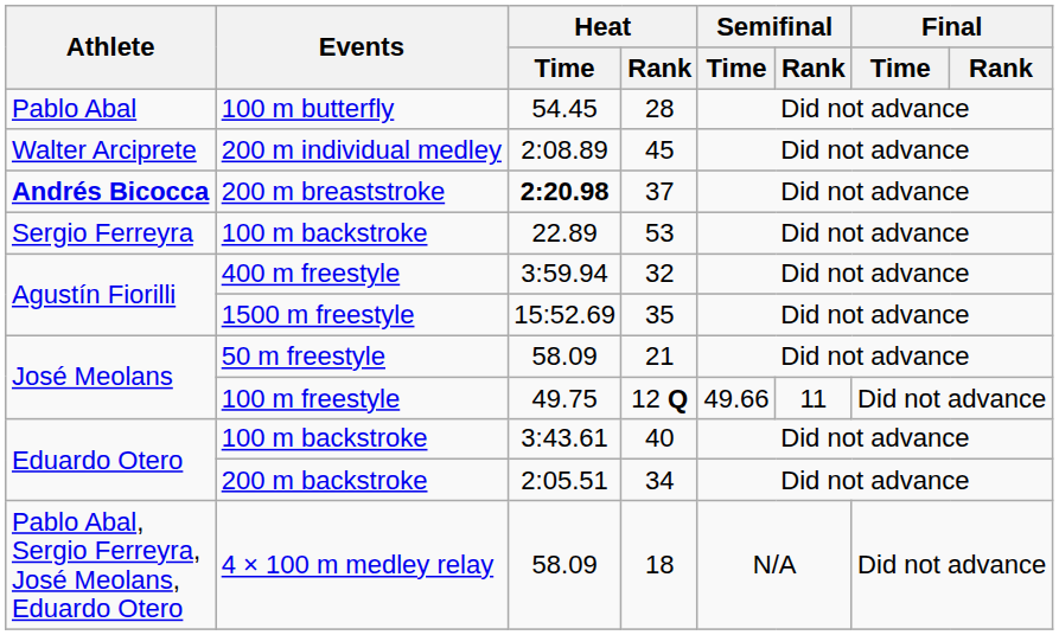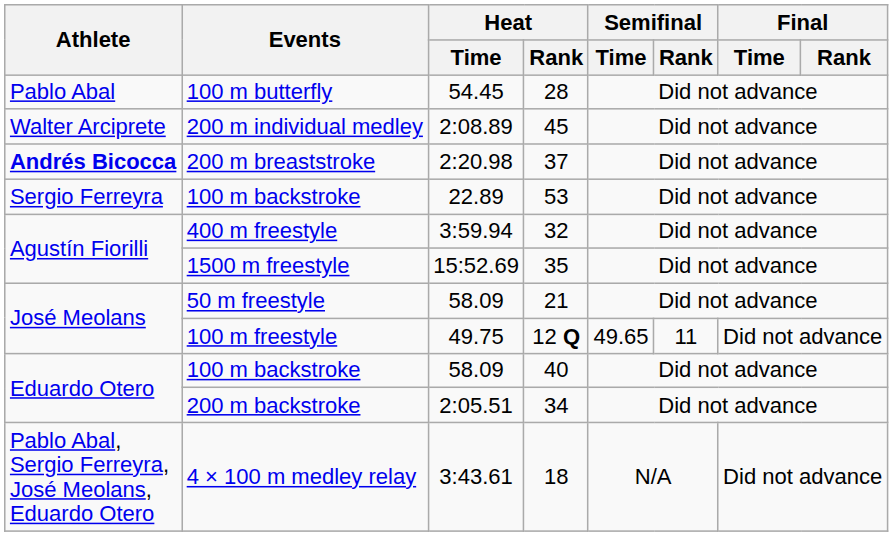200 m breaststroke | Heat / Time: bold -> normal
100 m freestyle | Semifinal / Time: 49.66 -> 49.65
100 m backstroke / 40 | Heat / Time: 3:43.61 -> 58.09
4 × 100 m medley relay | Heat / Time: 58.09 -> 3:43.61
